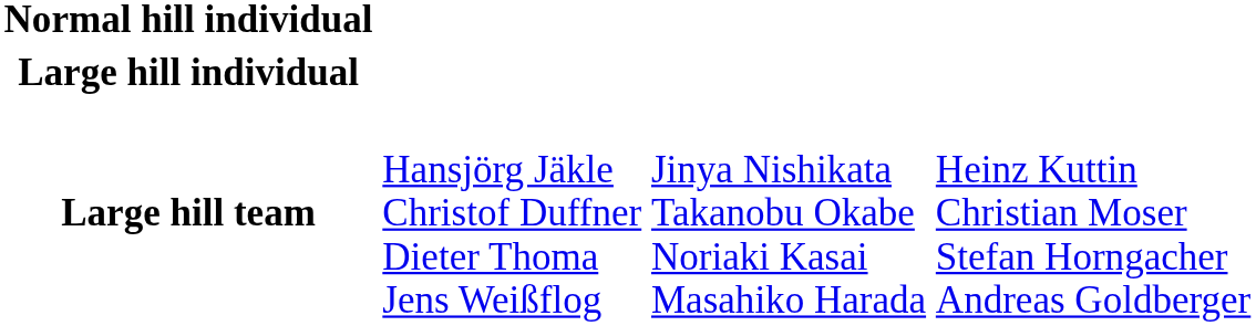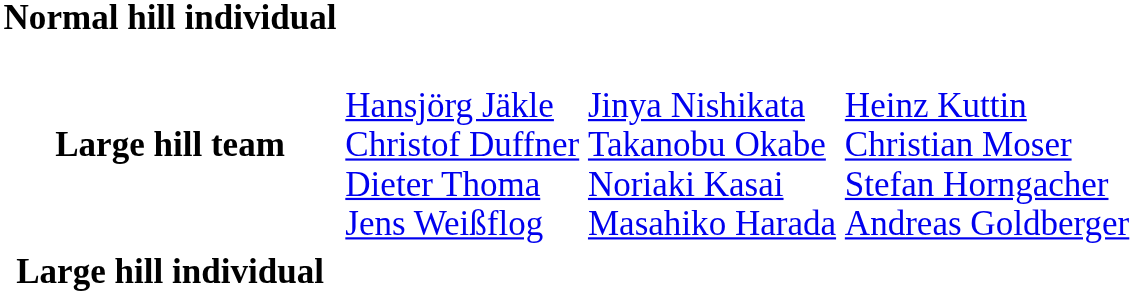rows swapped: Large hill individual <-> Large hill team
